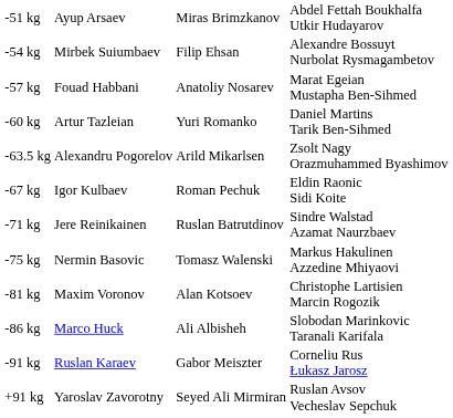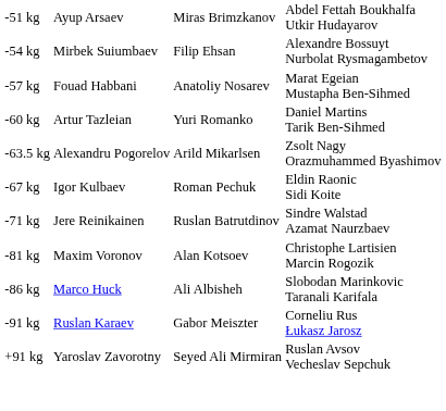- row: -75 kg | Nermin Basovic | Tomasz Walenski | Markus Hakulinen Azzedine Mhiyaovi
